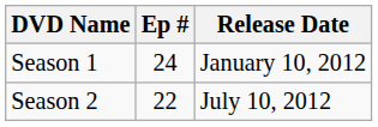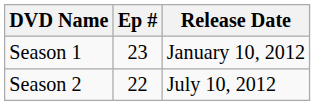Season 1 | Ep #: 24 -> 23
